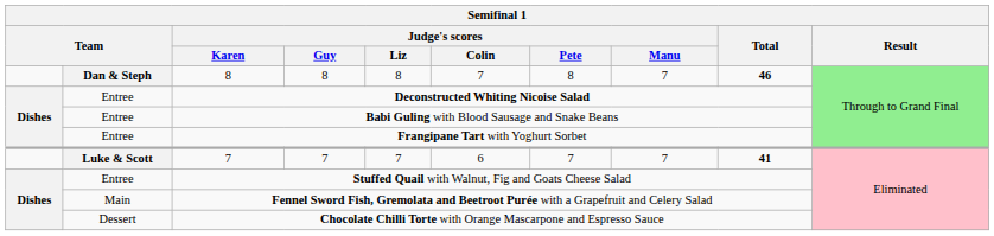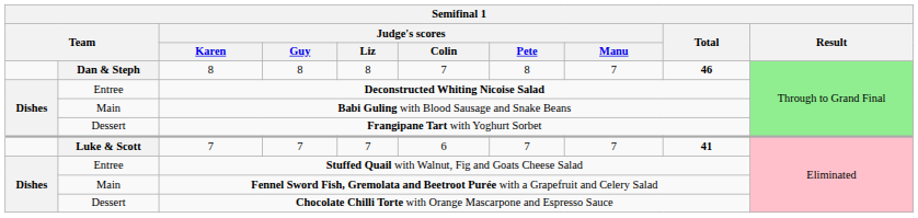Babi Guling with Blood Sausage and Snake Beans | column 2: Entree -> Main
Frangipane Tart with Yoghurt Sorbet | column 2: Entree -> Dessert
